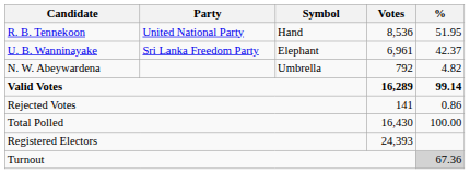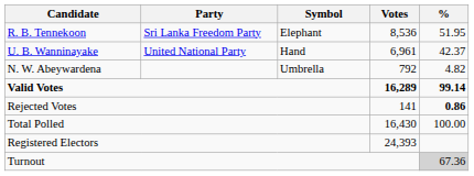R. B. Tennekoon | Party: United National Party -> Sri Lanka Freedom Party
R. B. Tennekoon | Symbol: Hand -> Elephant
U. B. Wanninayake | Party: Sri Lanka Freedom Party -> United National Party
U. B. Wanninayake | Symbol: Elephant -> Hand
Rejected Votes | %: normal -> bold
